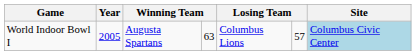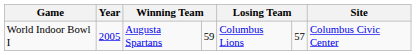World Indoor Bowl I | column 4: 63 -> 59
World Indoor Bowl I | Site: lightblue background -> no background
